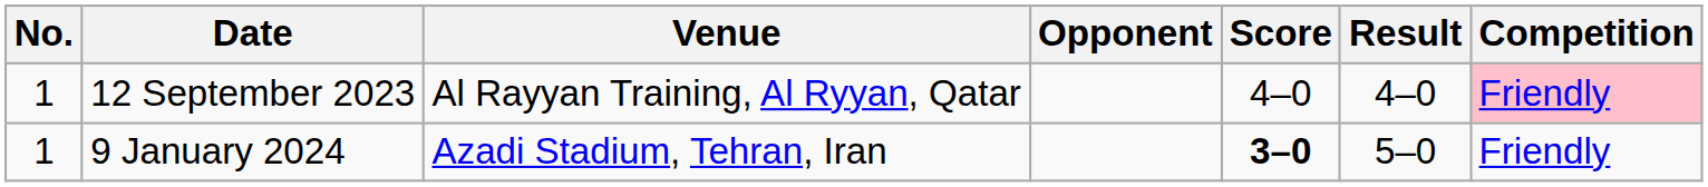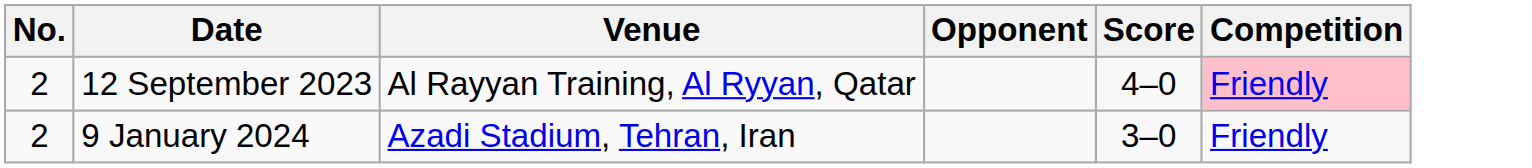- column: Result | 4–0 | 5–0
12 September 2023 | No.: 1 -> 2
9 January 2024 | No.: 1 -> 2
9 January 2024 | Score: bold -> normal
